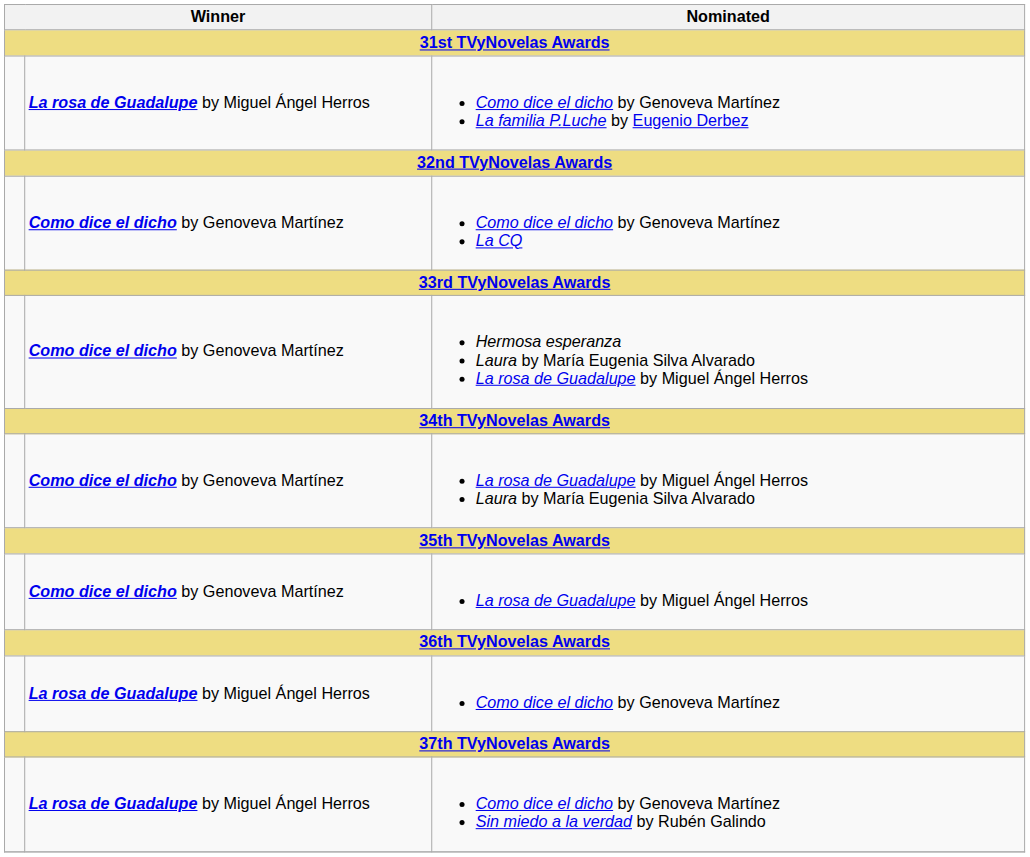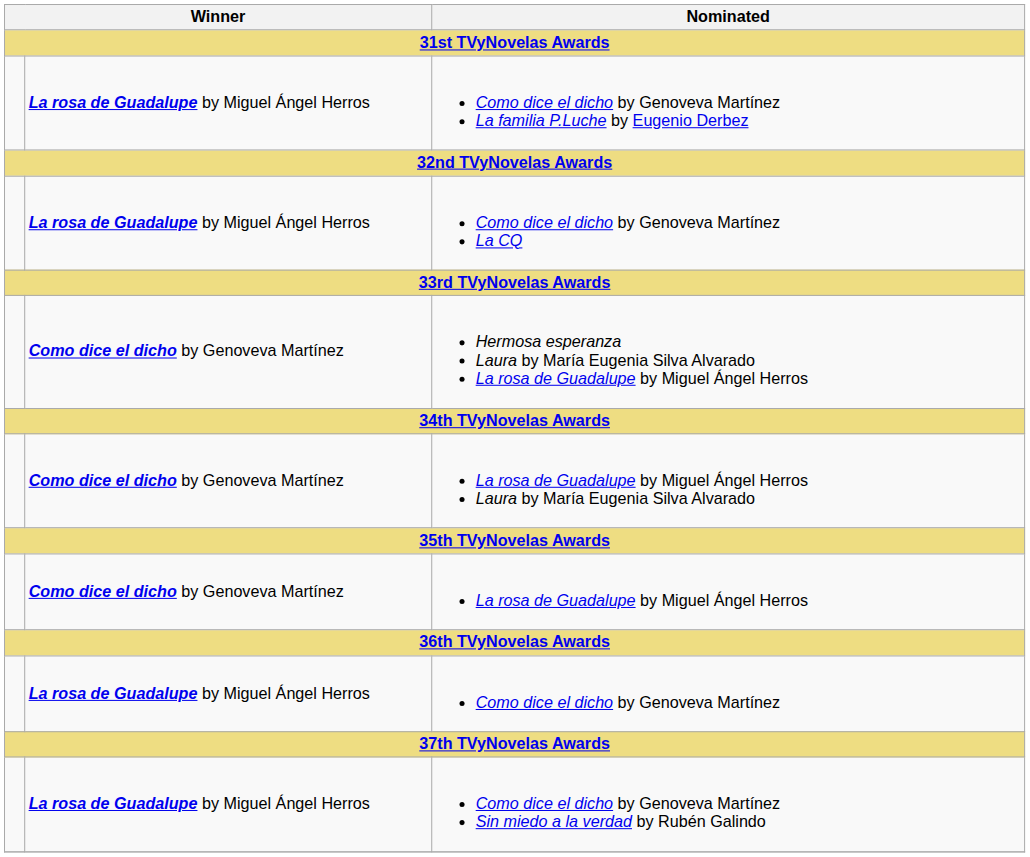Como dice el dicho by Genoveva Martínez La CQ | column 2: Como dice el dicho by Genoveva Martínez -> La rosa de Guadalupe by Miguel Ángel Herros
